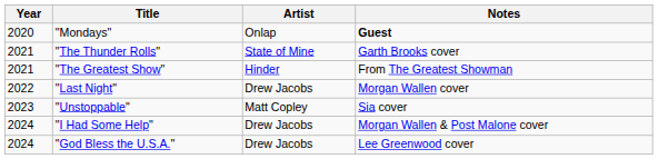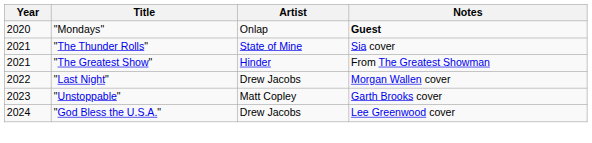"The Thunder Rolls" | Notes: Garth Brooks cover -> Sia cover
"Unstoppable" | Notes: Sia cover -> Garth Brooks cover
- row: 2024 | "I Had Some Help" | Drew Jacobs | Morgan Wallen & Post Malone cover
